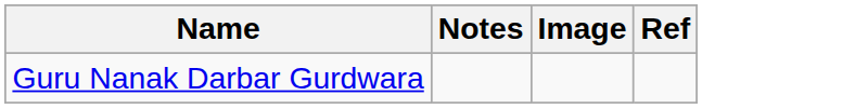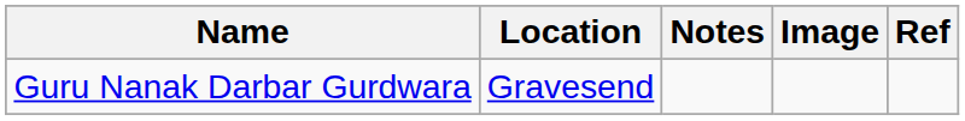+ column: Location | Gravesend
